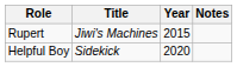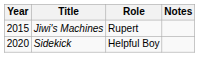columns swapped: Year <-> Role
